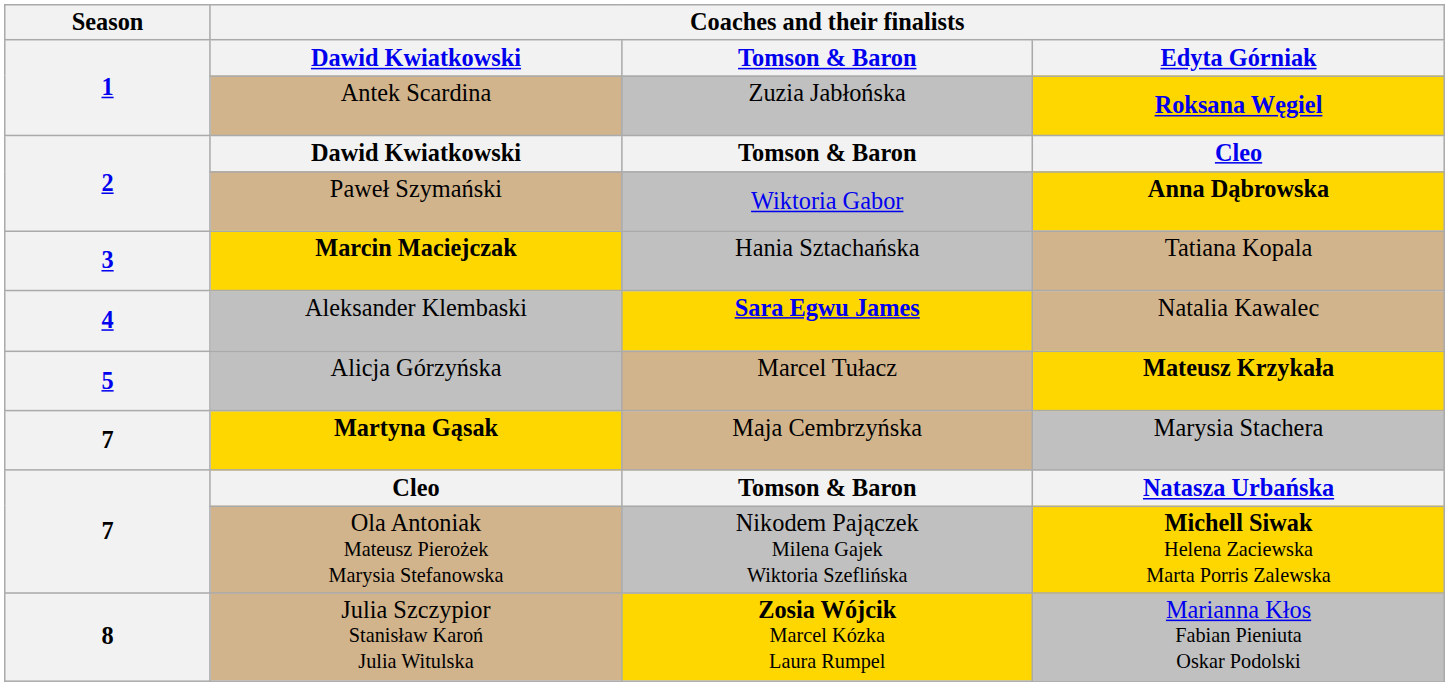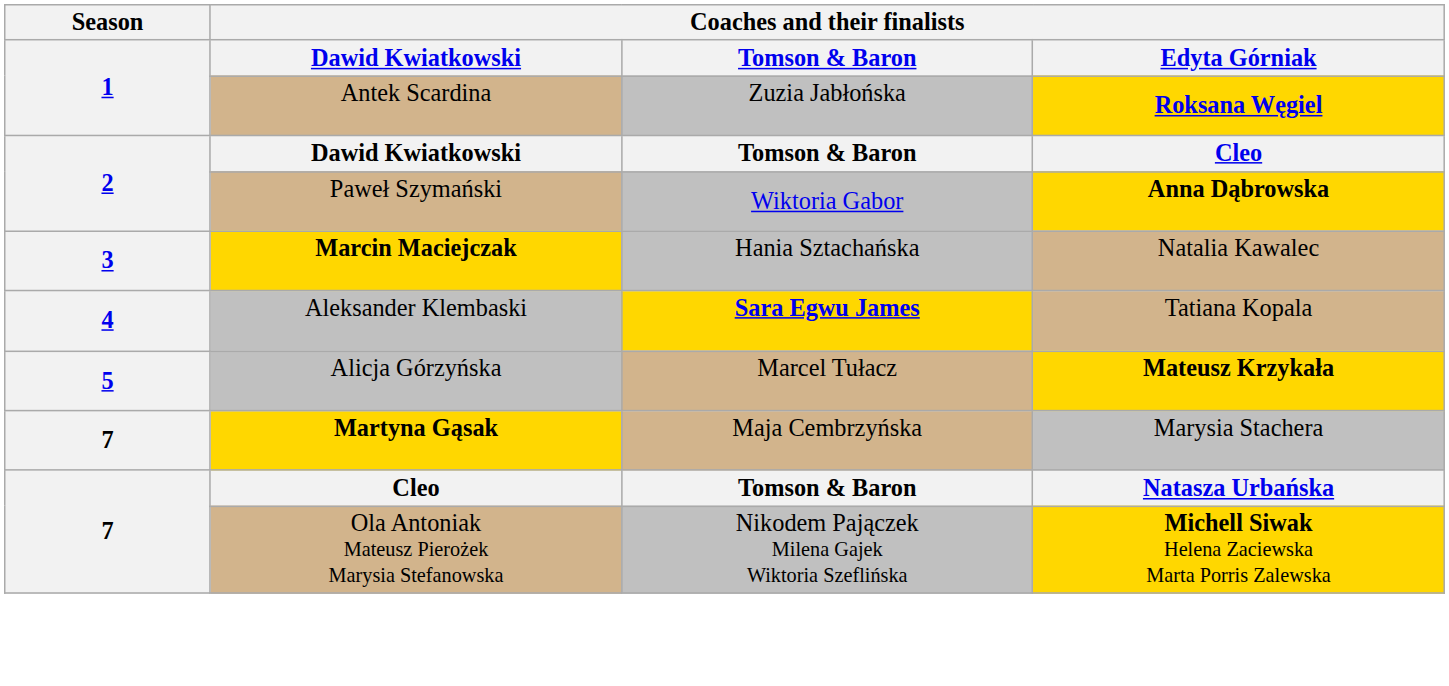Marcin Maciejczak | Coaches and their finalists / Edyta Górniak: Tatiana Kopala -> Natalia Kawalec
Aleksander Klembaski | Coaches and their finalists / Edyta Górniak: Natalia Kawalec -> Tatiana Kopala
- row: 8 | Julia Szczypior Stanisław Karoń Julia Witulska | Zosia Wójcik Marcel Kózka Laura Rumpel | Marianna Kłos Fabian Pieniuta Oskar Podolski
